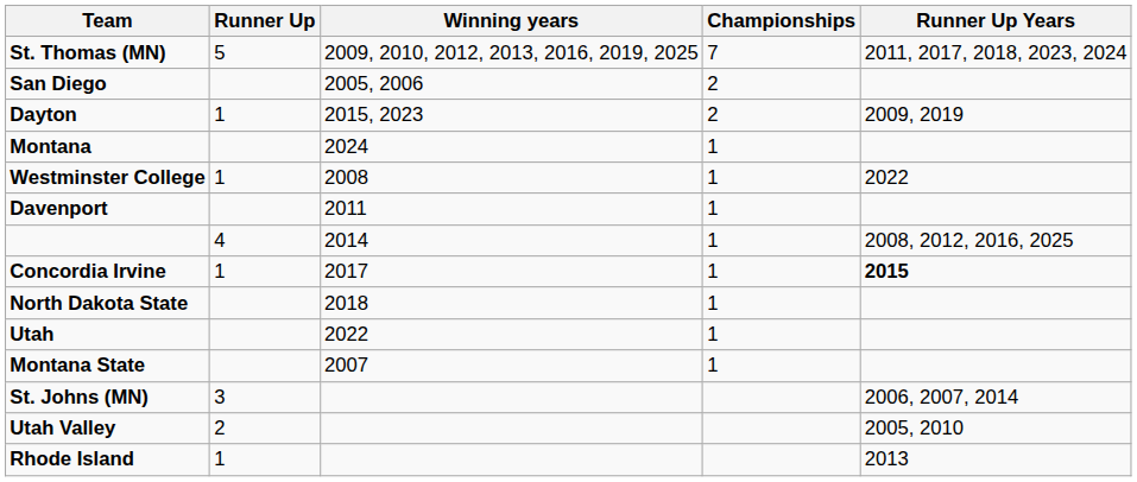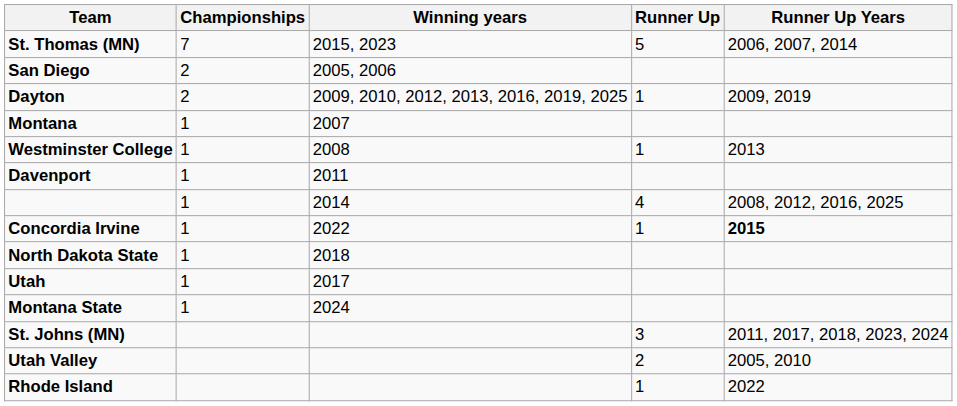columns swapped: Championships <-> Runner Up
St. Thomas (MN) | Winning years: 2009, 2010, 2012, 2013, 2016, 2019, 2025 -> 2015, 2023
St. Thomas (MN) | Runner Up Years: 2011, 2017, 2018, 2023, 2024 -> 2006, 2007, 2014
Dayton | Winning years: 2015, 2023 -> 2009, 2010, 2012, 2013, 2016, 2019, 2025
Montana | Winning years: 2024 -> 2007
Westminster College | Runner Up Years: 2022 -> 2013
Concordia Irvine | Winning years: 2017 -> 2022
Utah | Winning years: 2022 -> 2017
Montana State | Winning years: 2007 -> 2024
St. Johns (MN) | Runner Up Years: 2006, 2007, 2014 -> 2011, 2017, 2018, 2023, 2024
Rhode Island | Runner Up Years: 2013 -> 2022
